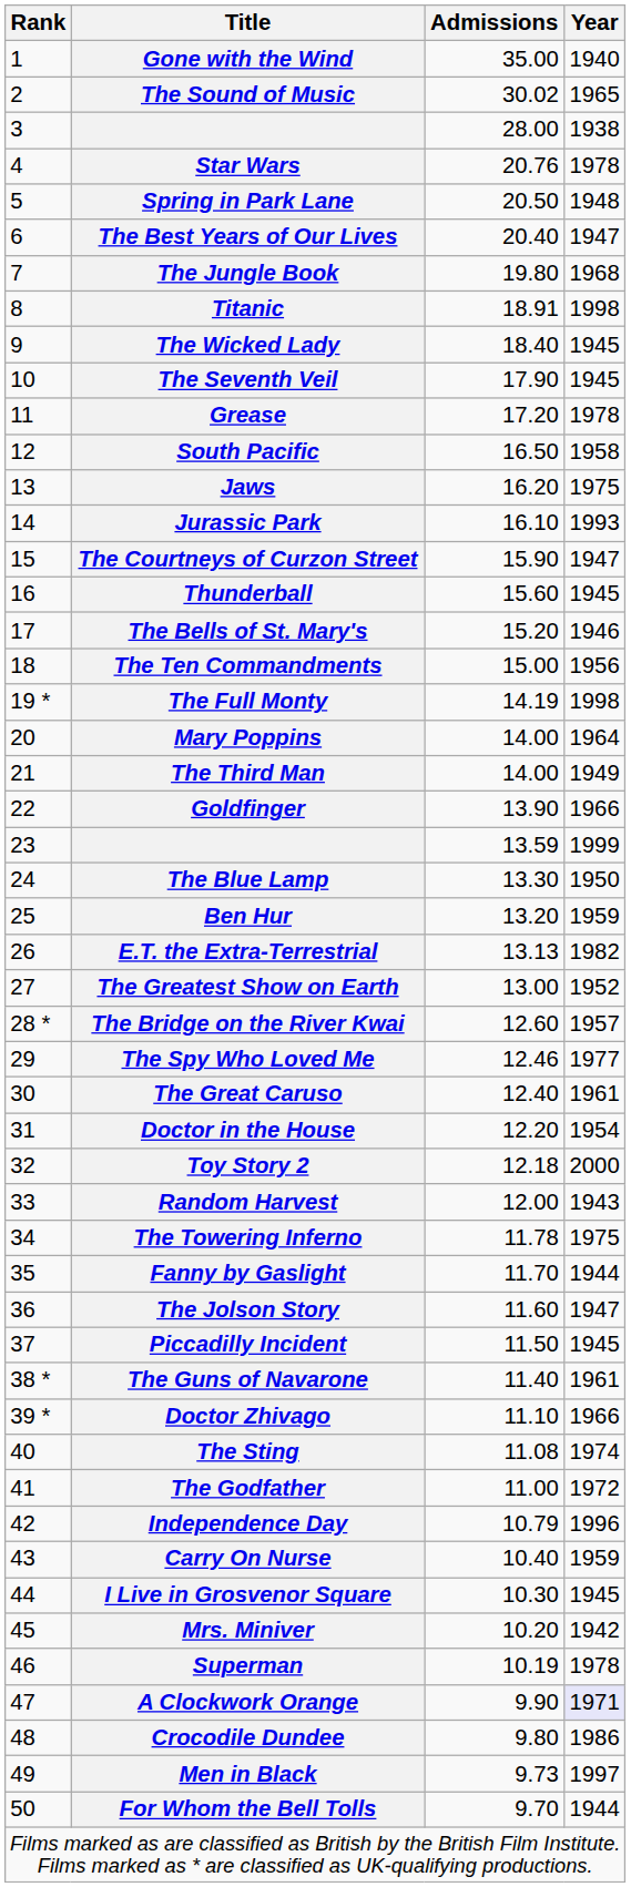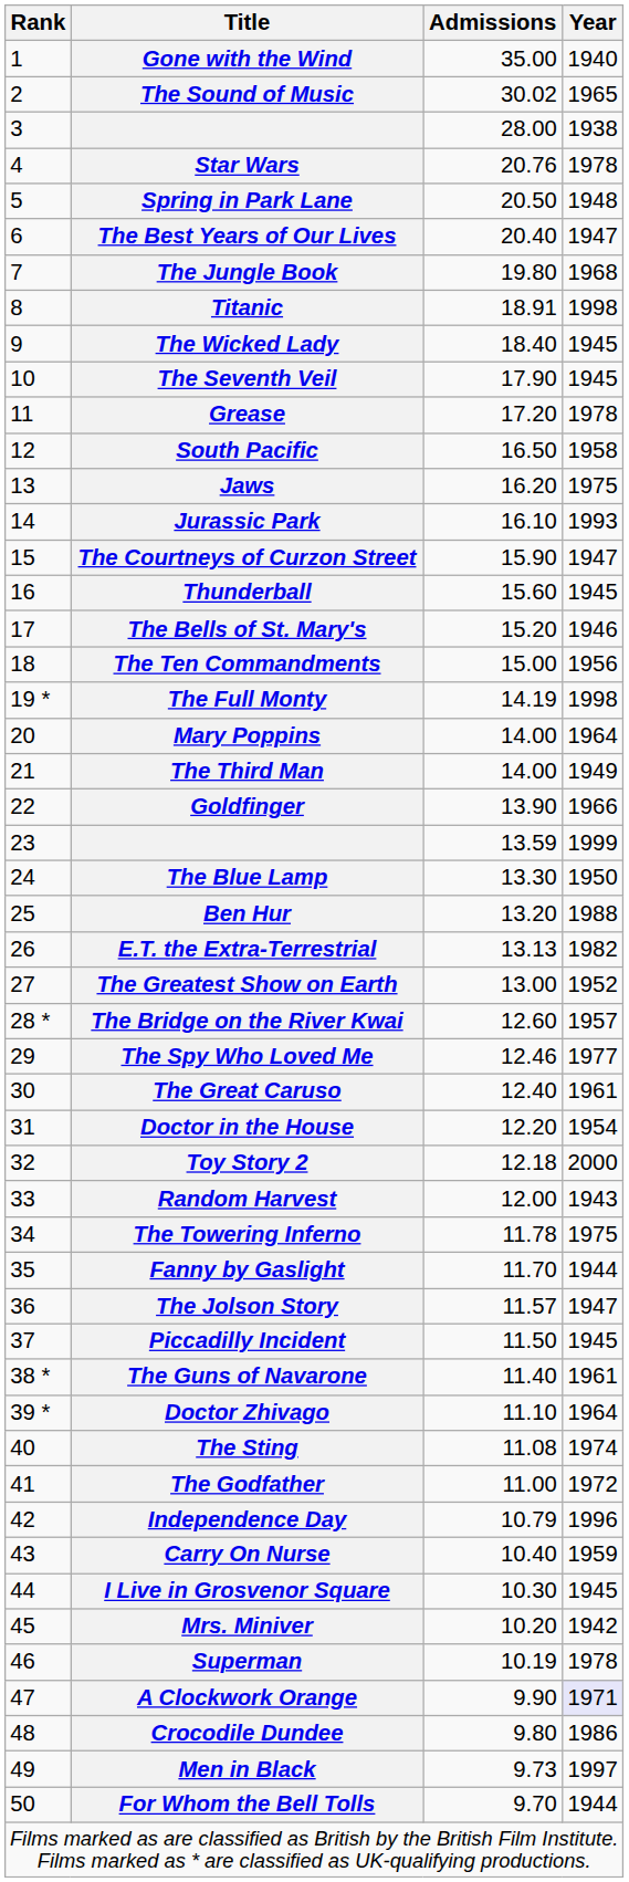Ben Hur | Year: 1959 -> 1988
The Jolson Story | Admissions: 11.60 -> 11.57
Doctor Zhivago | Year: 1966 -> 1964
